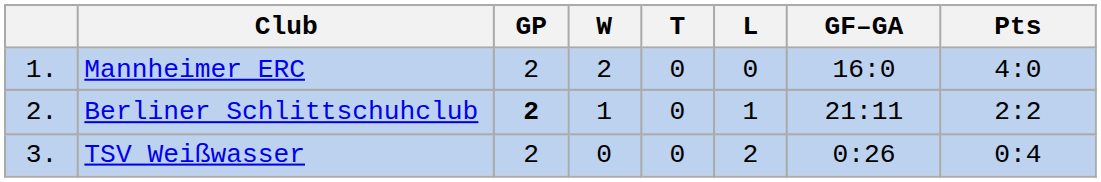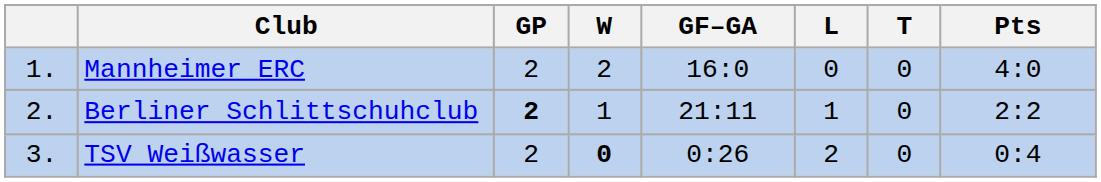columns swapped: T <-> GF–GA
TSV Weißwasser | W: normal -> bold
